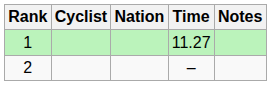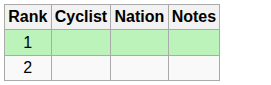- column: Time | 11.27 | –
